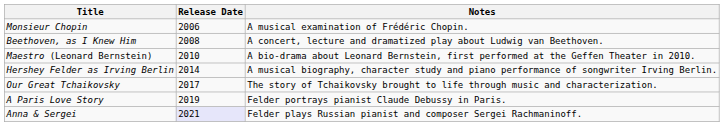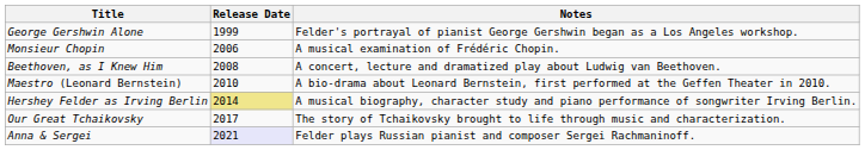+ row: George Gershwin Alone | 1999 | Felder's portrayal of pianist George Gershwin began as a Los Angeles workshop.
Hershey Felder as Irving Berlin | Release Date: no background -> khaki background
- row: A Paris Love Story | 2019 | Felder portrays pianist Claude Debussy in Paris.
